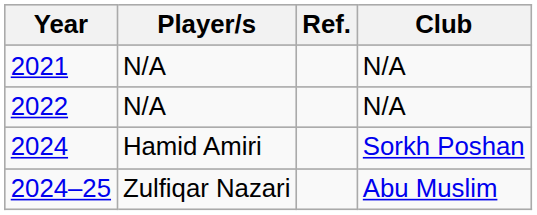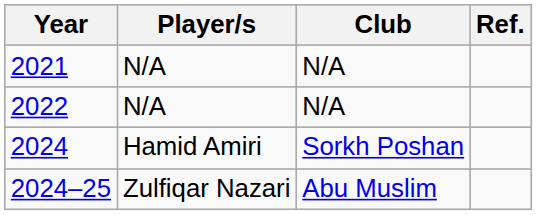columns swapped: Club <-> Ref.
